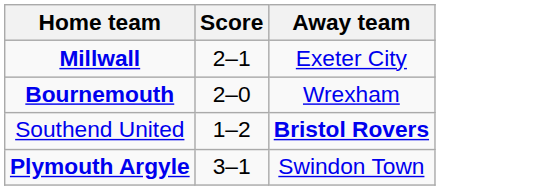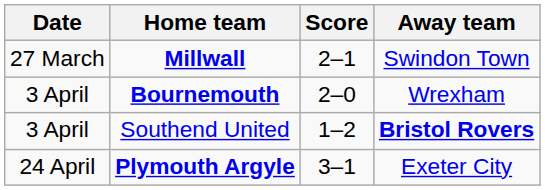+ column: Date | 27 March | 3 April | 3 April | 24 April
Millwall | Away team: Exeter City -> Swindon Town
Plymouth Argyle | Away team: Swindon Town -> Exeter City
